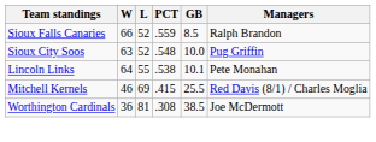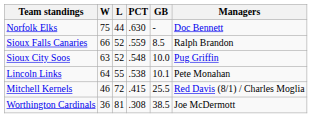+ row: Norfolk Elks | 75 | 44 | .630 | - | Doc Bennett
Mitchell Kernels | L: 69 -> 72
